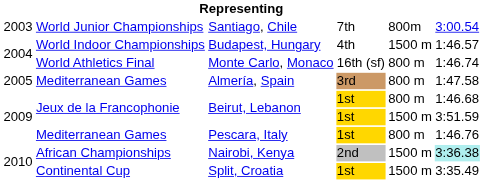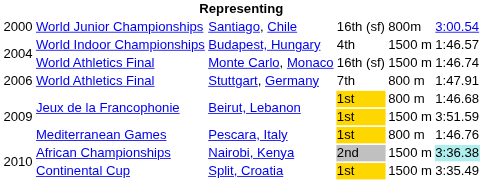Santiago, Chile | column 1: 2003 -> 2000
Santiago, Chile | column 4: 7th -> 16th (sf)
Monte Carlo, Monaco | column 5: 800 m -> 1500 m
- row: 2005 | Mediterranean Games | Almería, Spain | 3rd | 800 m | 1:47.58
+ row: 2006 | World Athletics Final | Stuttgart, Germany | 7th | 800 m | 1:47.91
